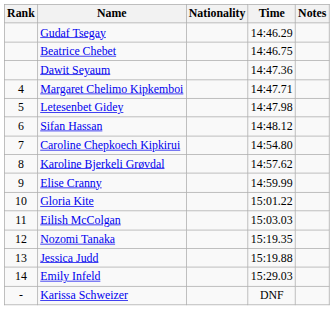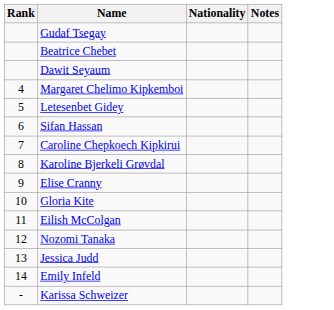- column: Time | 14:46.29 | 14:46.75 | 14:47.36 | 14:47.71 | 14:47.98 | 14:48.12 | 14:54.80 | 14:57.62 | 14:59.99 | 15:01.22 | 15:03.03 | 15:19.35 | 15:19.88 | 15:29.03 | DNF
